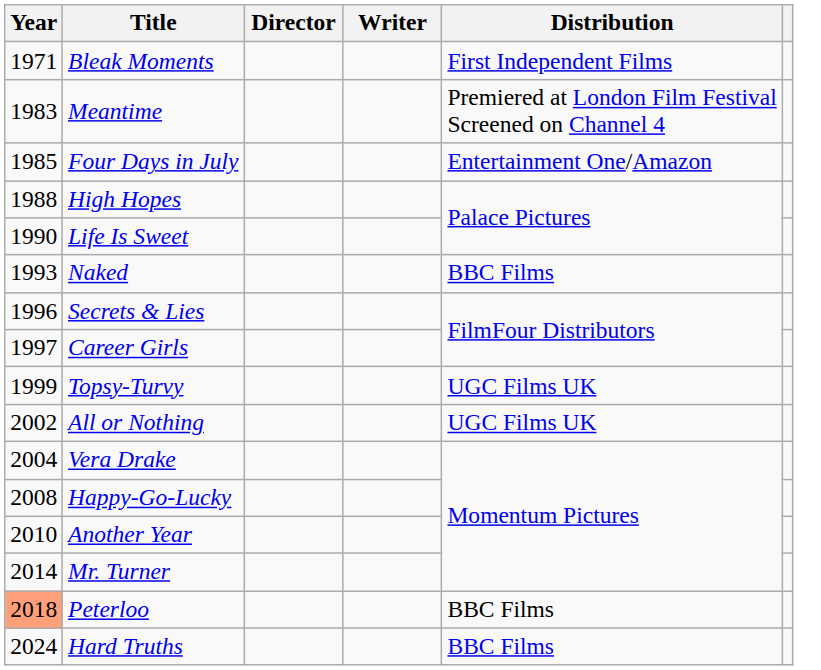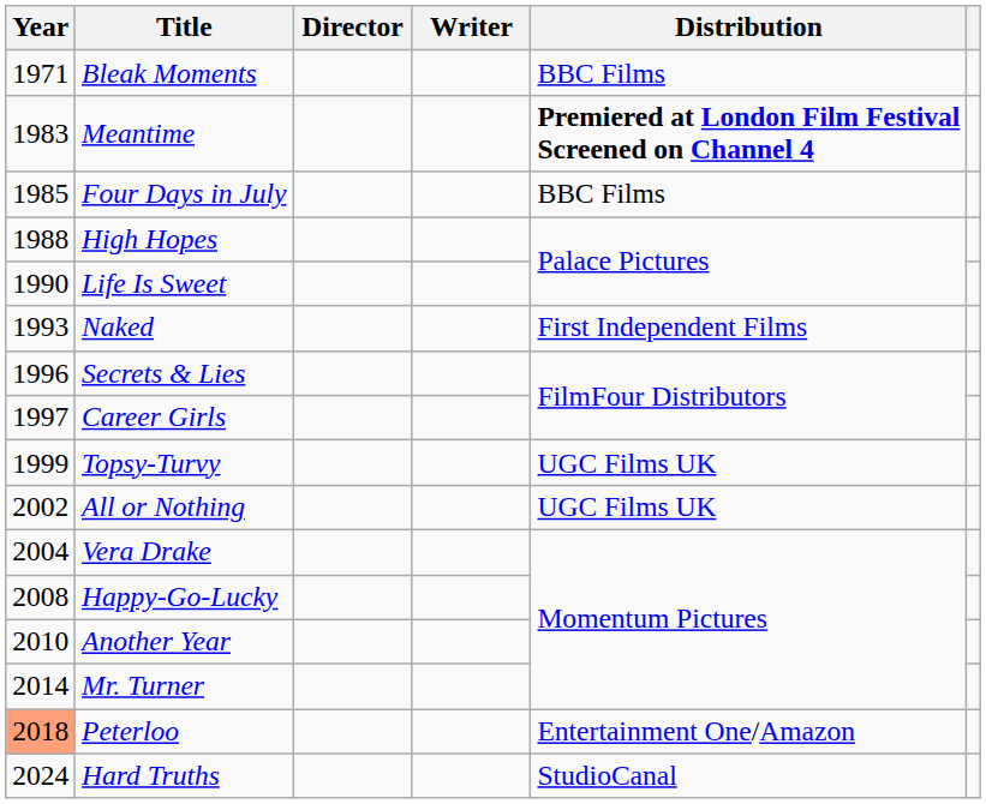Bleak Moments | Distribution: First Independent Films -> BBC Films
Meantime | Distribution: normal -> bold
Four Days in July | Distribution: Entertainment One/Amazon -> BBC Films
Naked | Distribution: BBC Films -> First Independent Films
Peterloo | Distribution: BBC Films -> Entertainment One/Amazon
Hard Truths | Distribution: BBC Films -> StudioCanal
